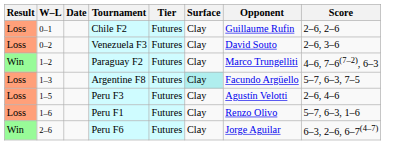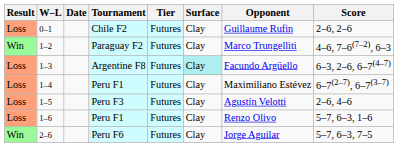- row: Loss | 0–2 | Venezuela F3 | Futures | Clay | David Souto | 2–6, 3–6
1–3 | Score: 5–7, 6–3, 7–5 -> 6–3, 2–6, 6–7(4–7)
+ row: Loss | 1–4 | Peru F1 | Futures | Clay | Maximiliano Estévez | 6–7(2–7), 6–7(3–7)
2–6 | Score: 6–3, 2–6, 6–7(4–7) -> 5–7, 6–3, 7–5
